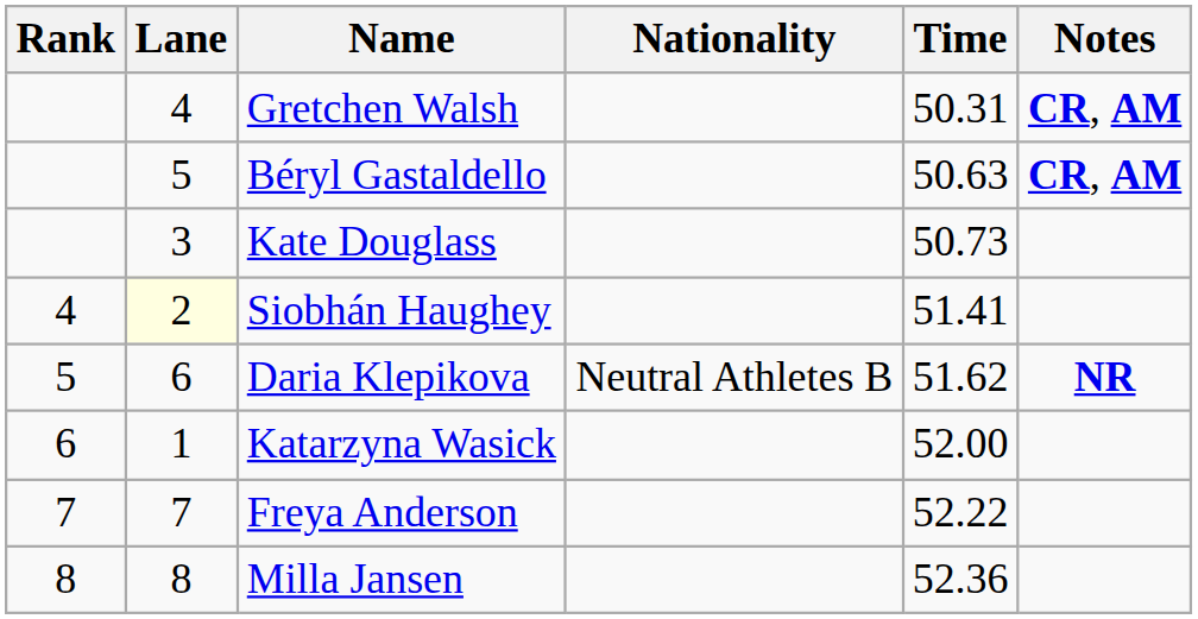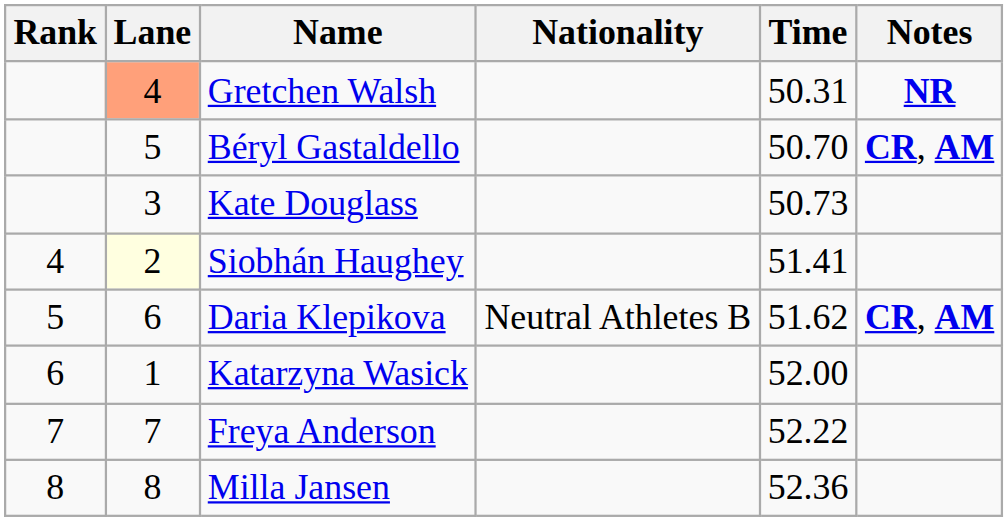Gretchen Walsh | Lane: no background -> lightsalmon background
Gretchen Walsh | Notes: CR, AM -> NR
Béryl Gastaldello | Time: 50.63 -> 50.70
Daria Klepikova | Notes: NR -> CR, AM
